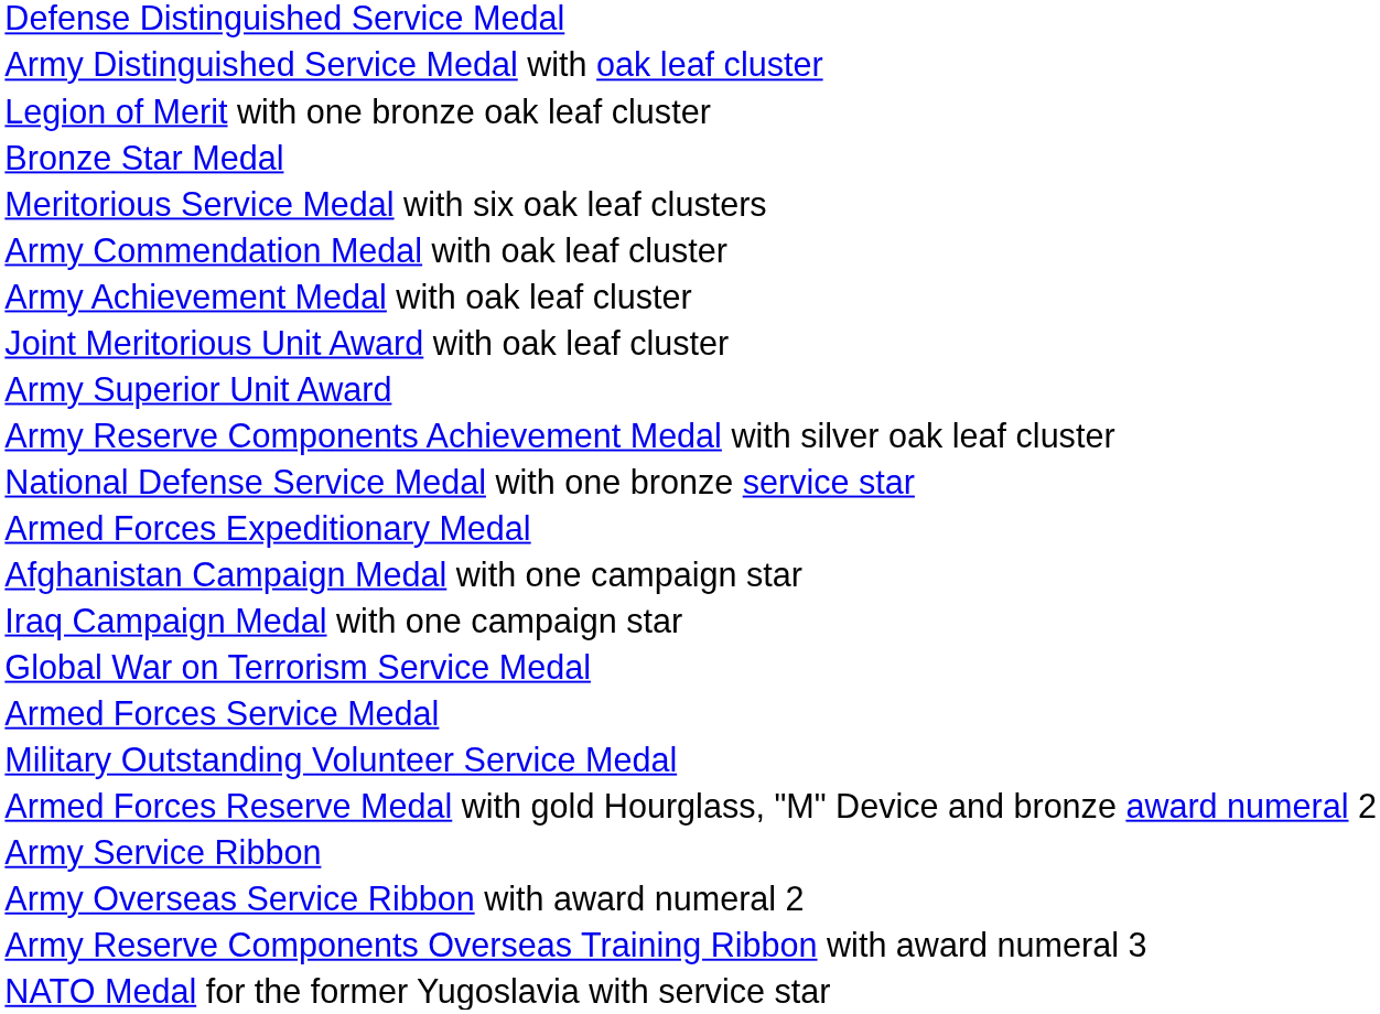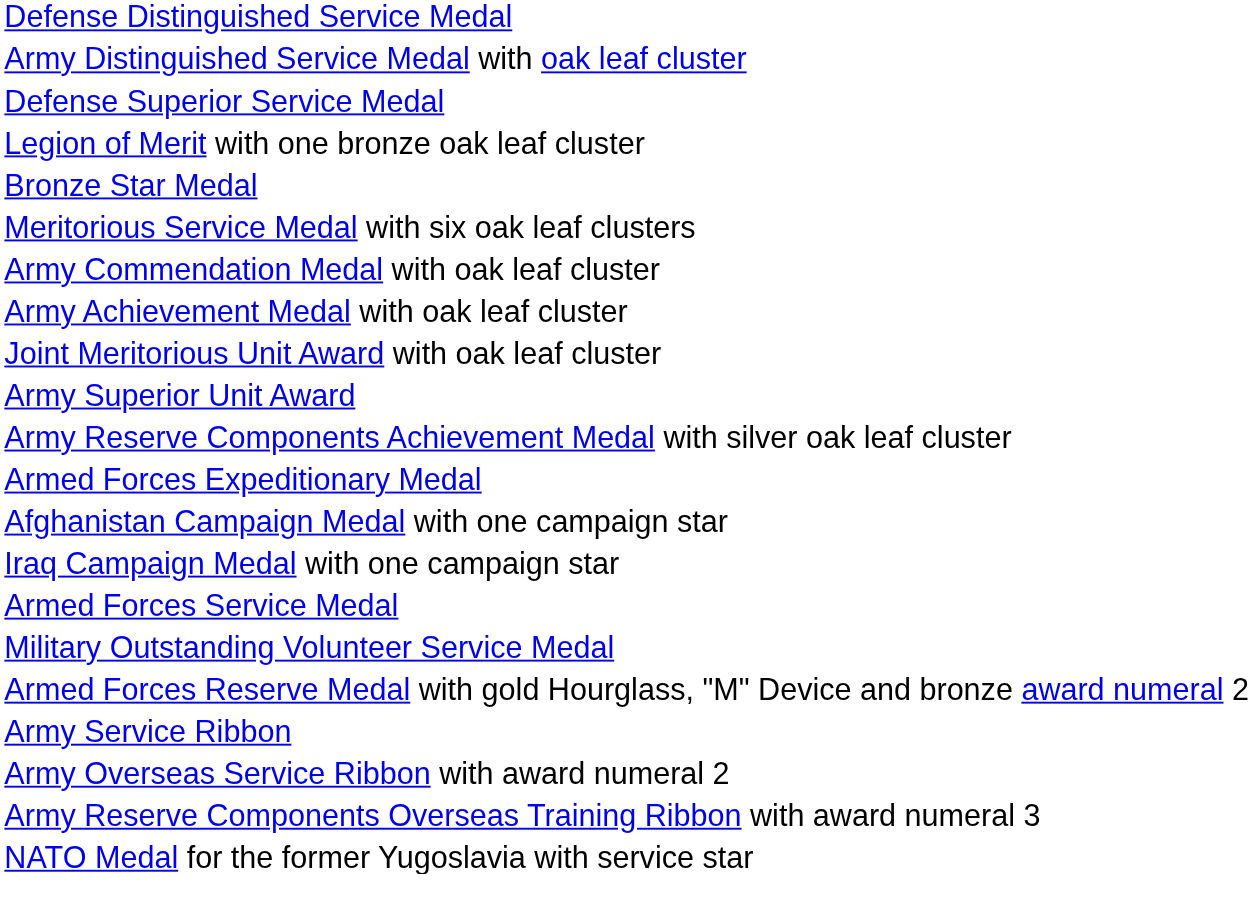+ row: Defense Superior Service Medal
- row: National Defense Service Medal with one bronze service star
- row: Global War on Terrorism Service Medal
